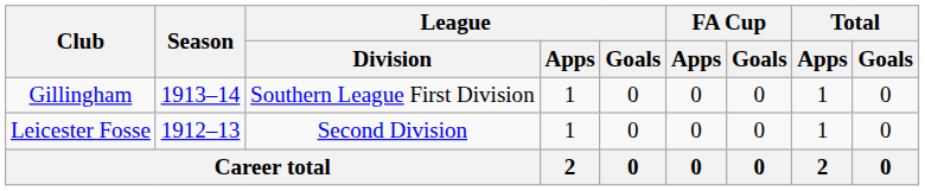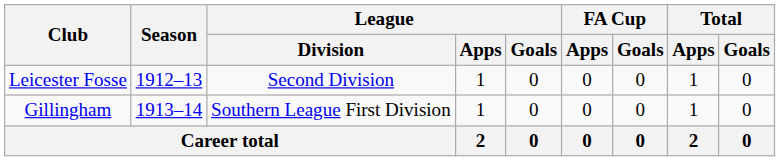rows swapped: Leicester Fosse <-> Gillingham
